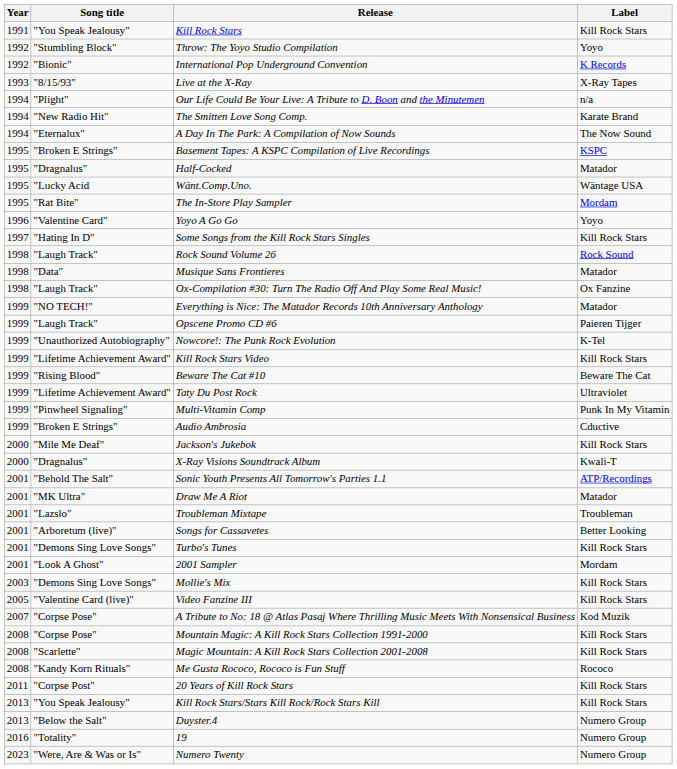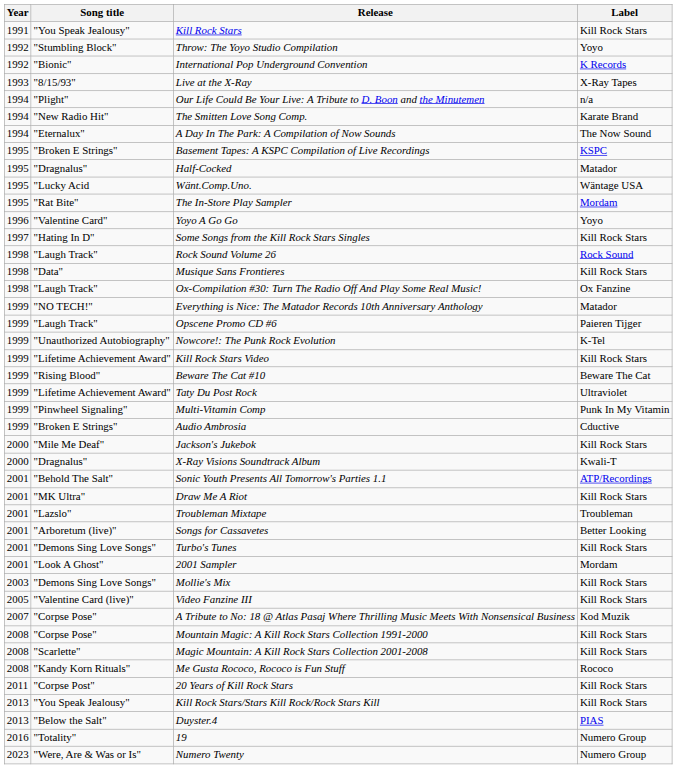Musique Sans Frontieres | Label: Matador -> Kill Rock Stars
Draw Me A Riot | Label: Matador -> Kill Rock Stars
Duyster.4 | Label: Numero Group -> PIAS
